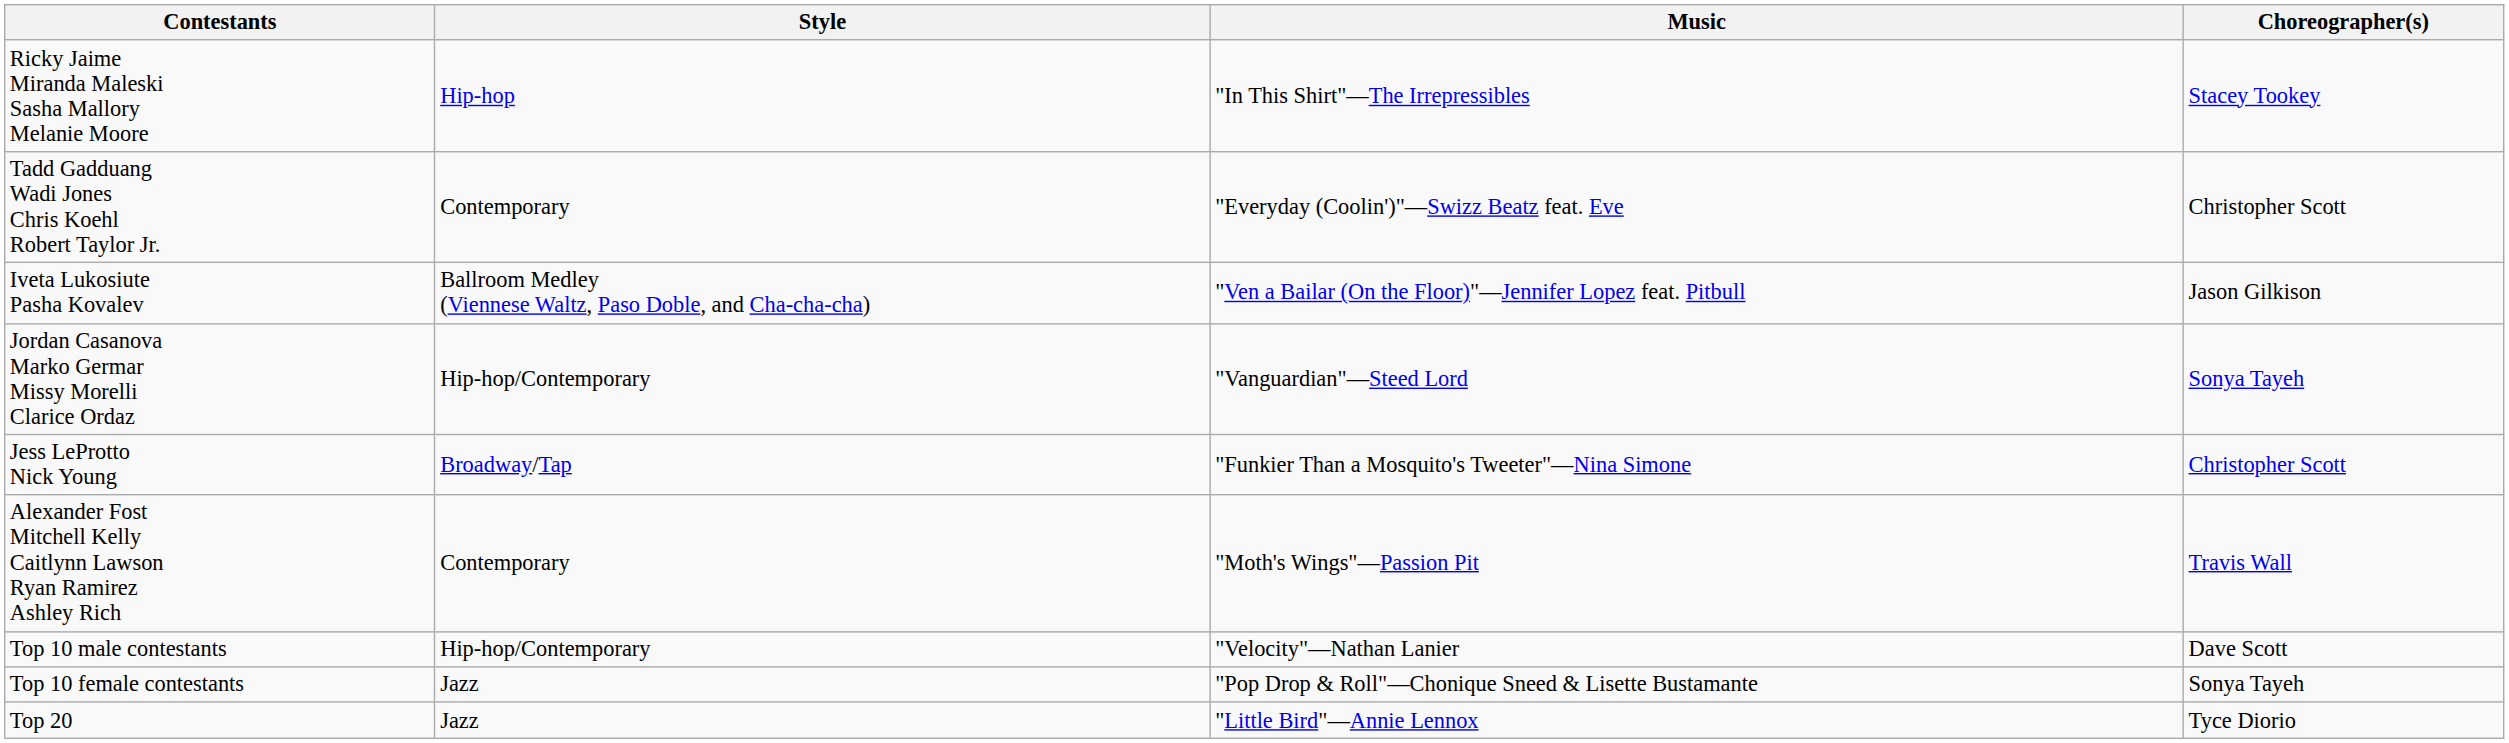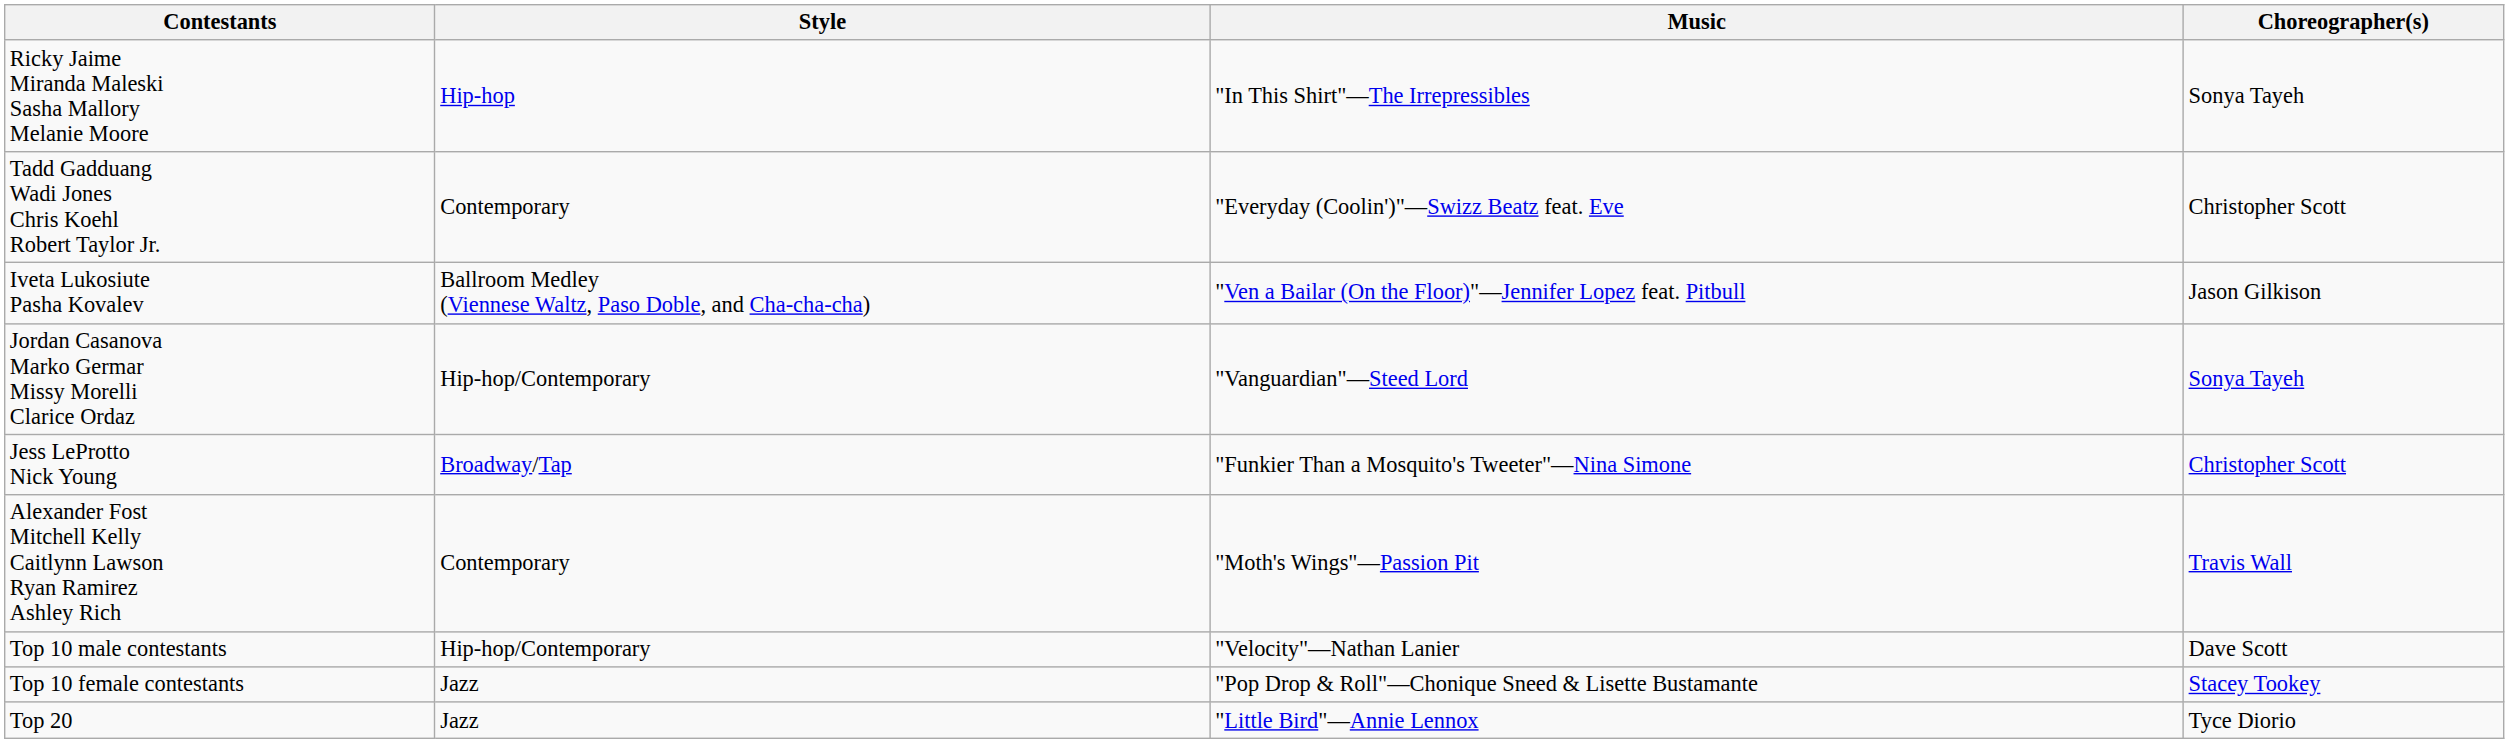Ricky Jaime Miranda Maleski Sasha Mallory Melanie Moore | Choreographer(s): Stacey Tookey -> Sonya Tayeh
Top 10 female contestants | Choreographer(s): Sonya Tayeh -> Stacey Tookey
